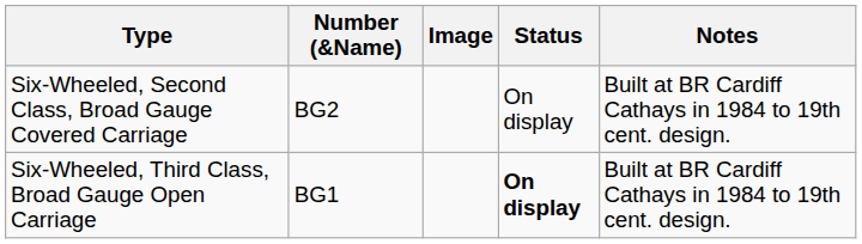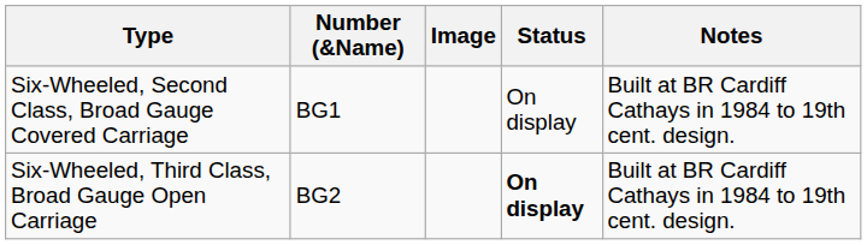Six-Wheeled, Second Class, Broad Gauge Covered Carriage | Number (&Name): BG2 -> BG1
Six-Wheeled, Third Class, Broad Gauge Open Carriage | Number (&Name): BG1 -> BG2
